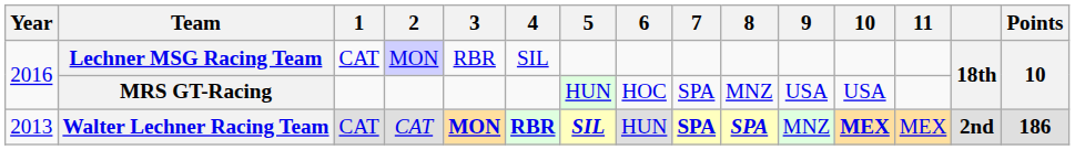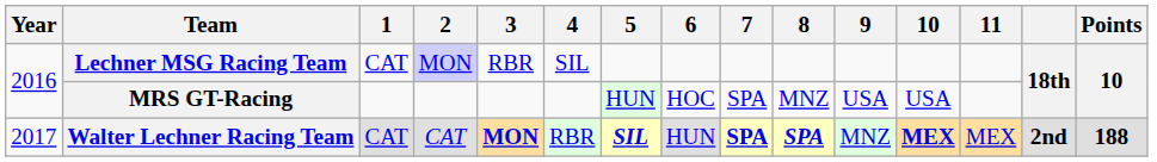Walter Lechner Racing Team | Year: 2013 -> 2017
Walter Lechner Racing Team | 4: bold -> normal
Walter Lechner Racing Team | Points: 186 -> 188
